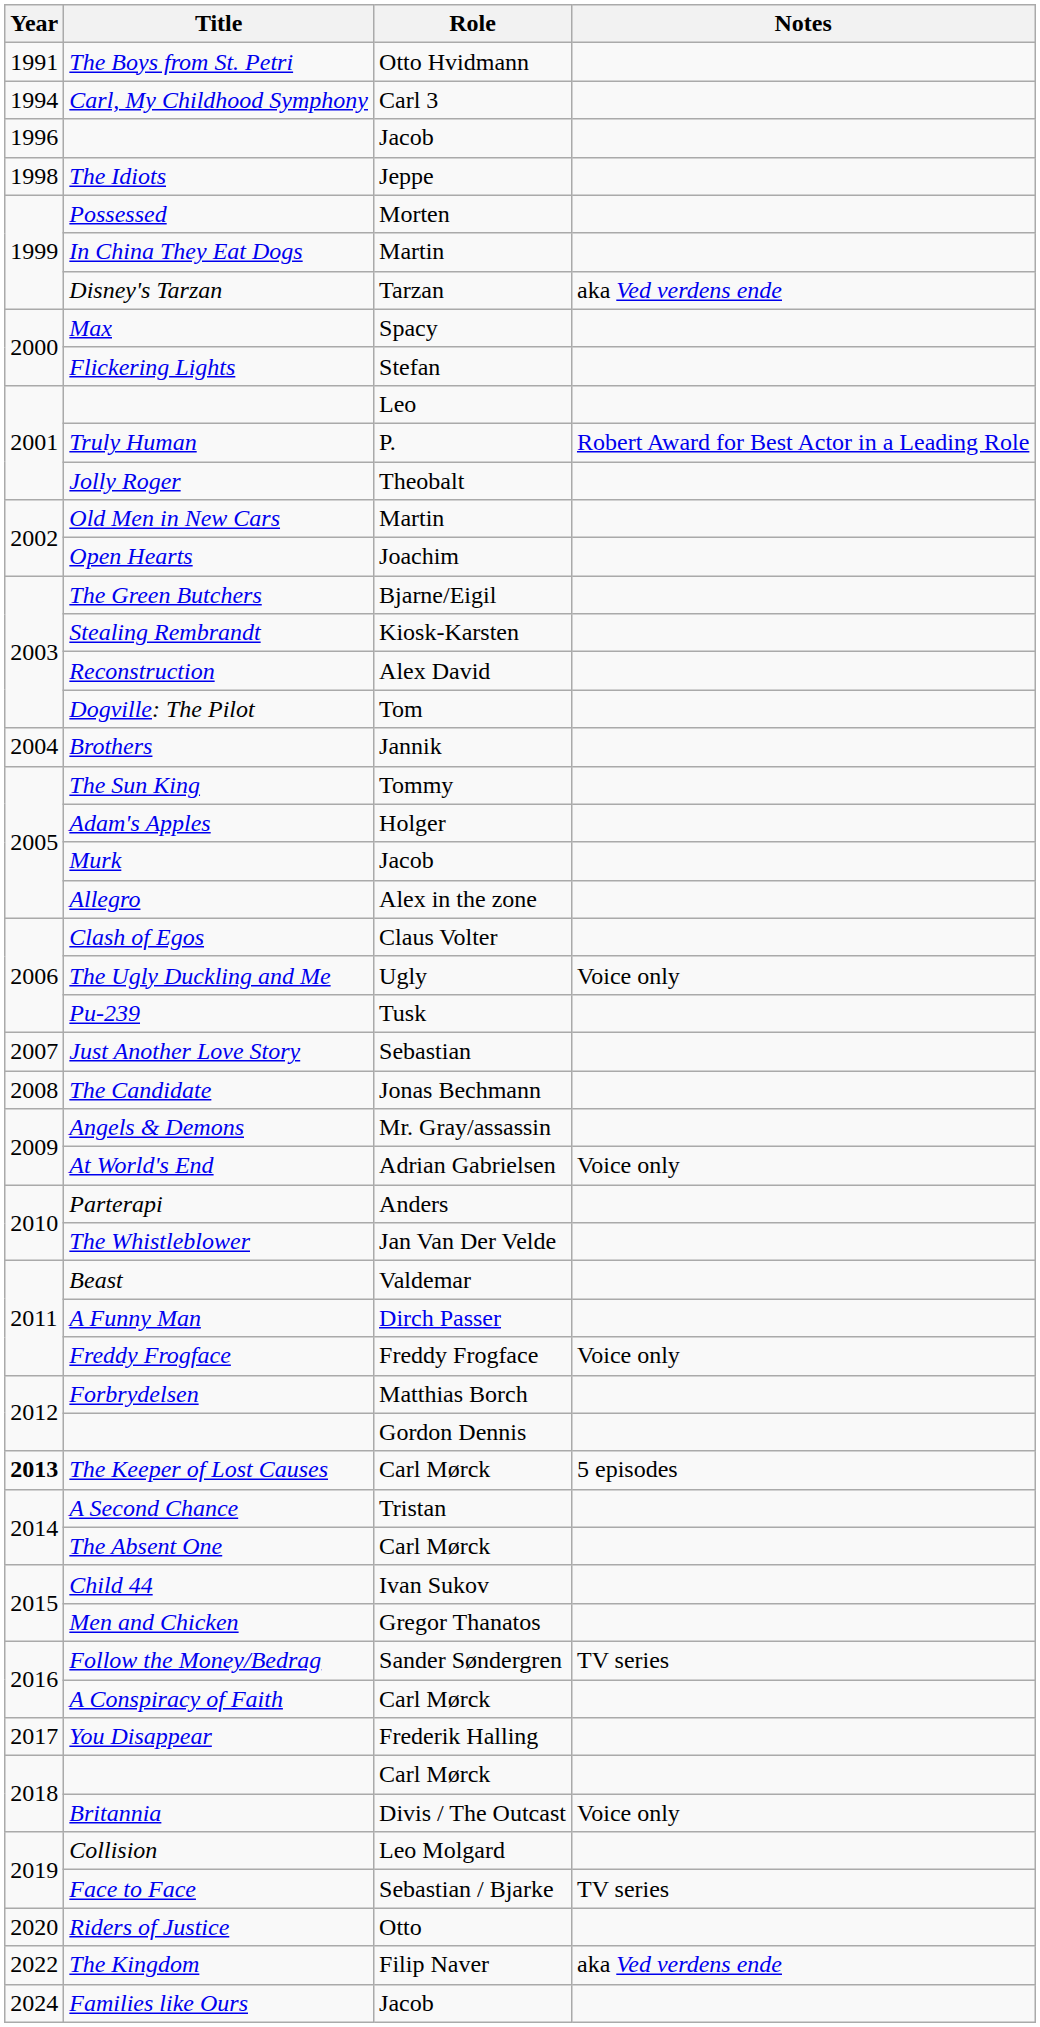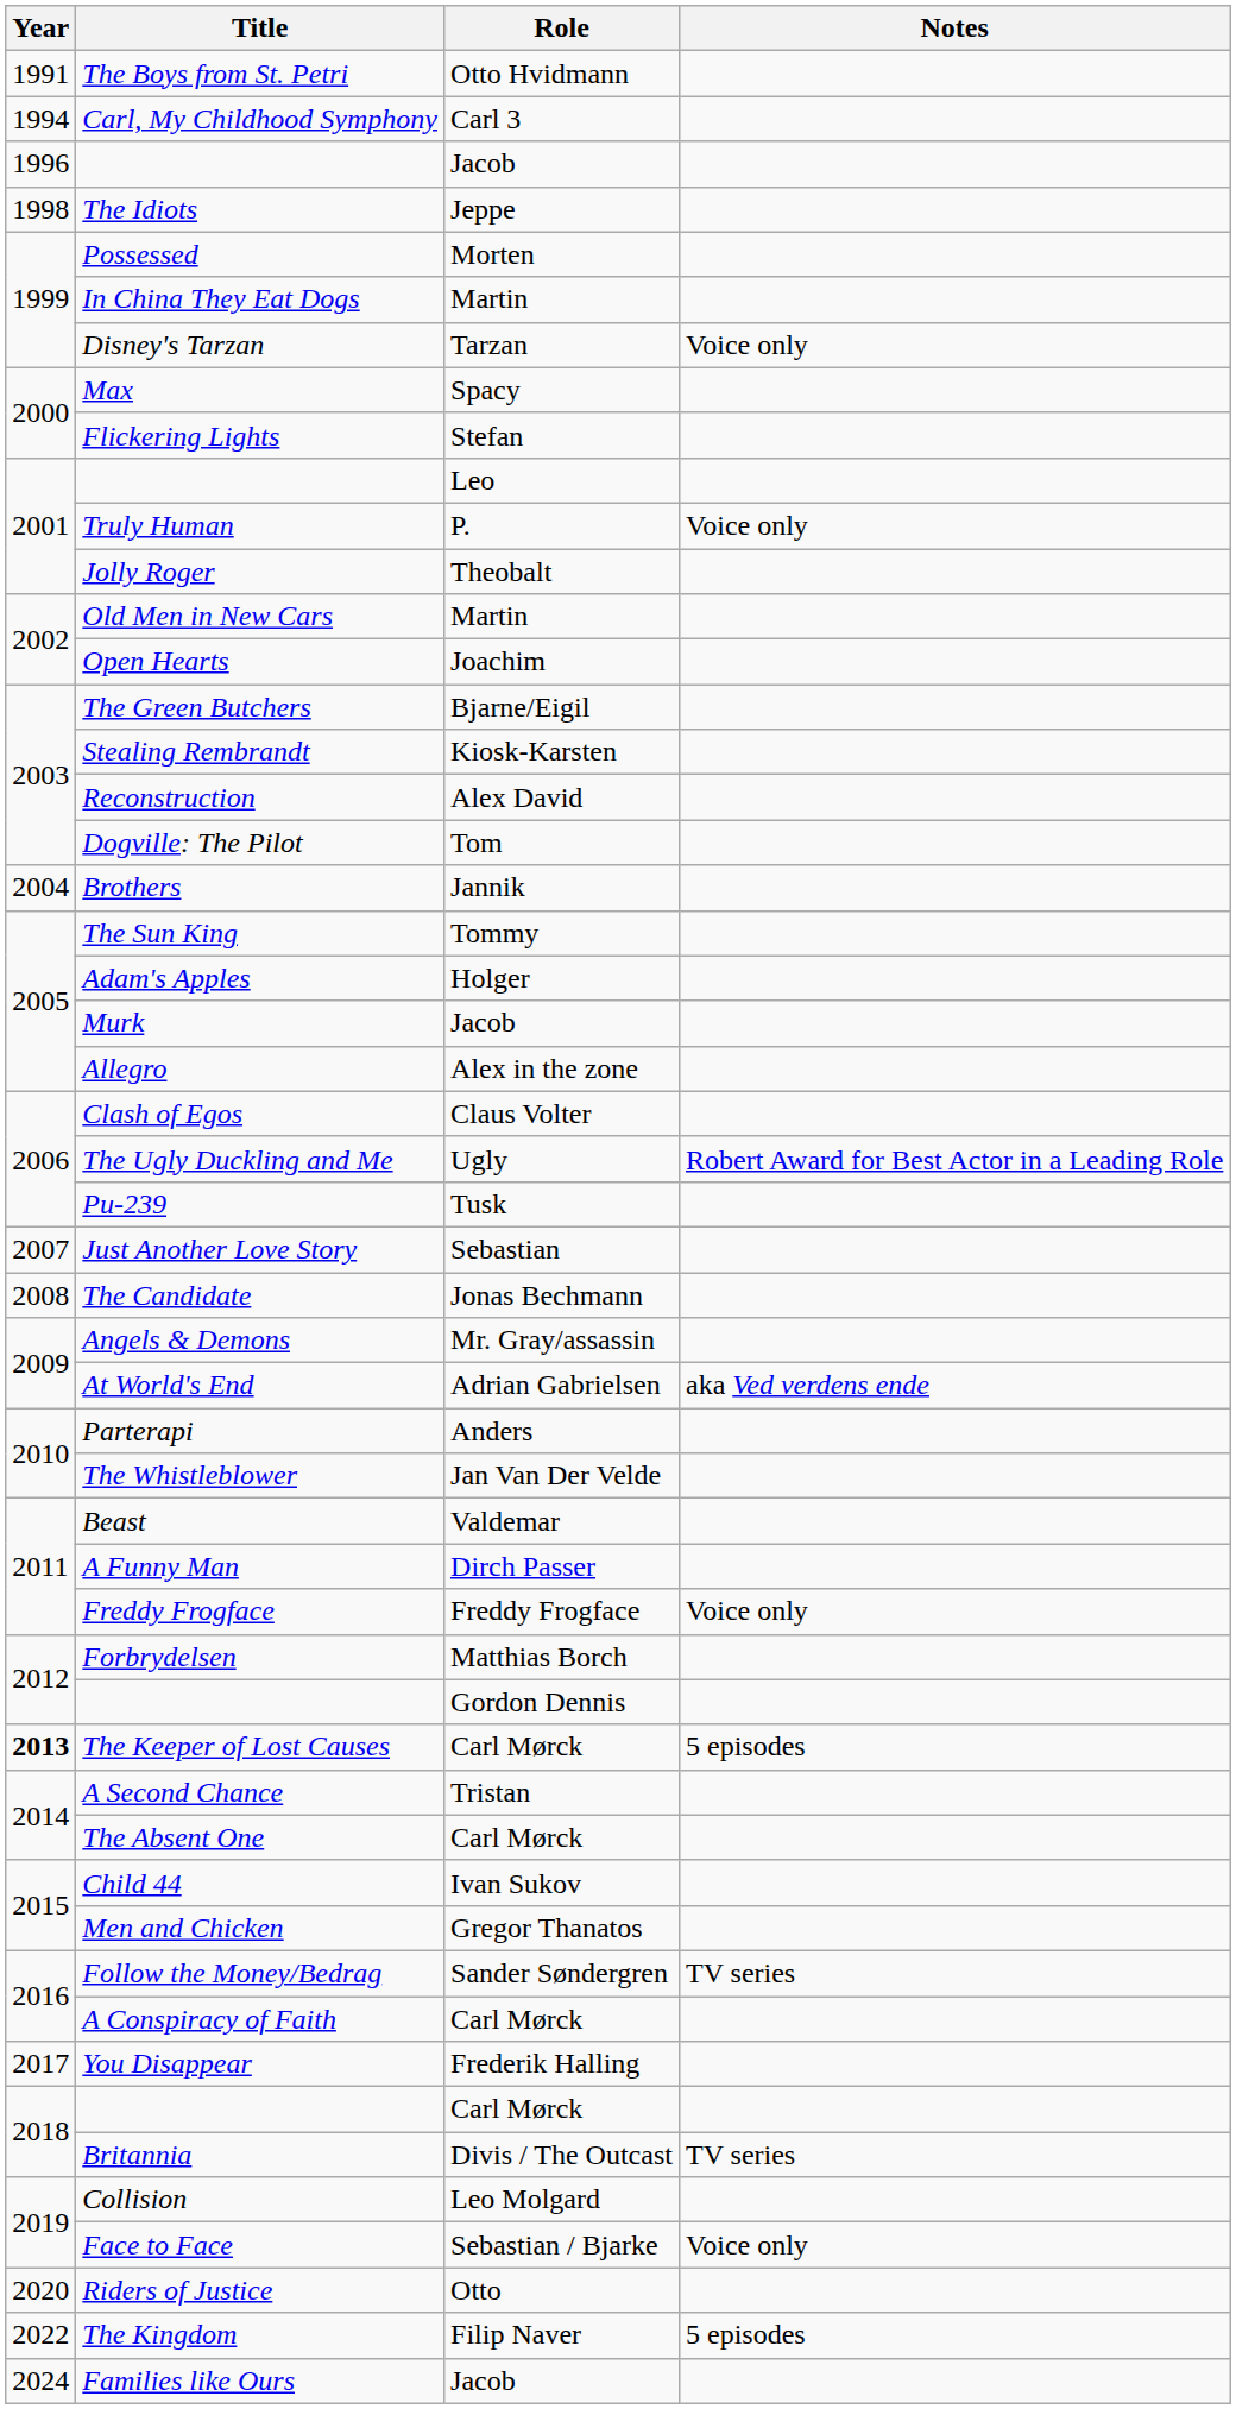Disney's Tarzan | Notes: aka Ved verdens ende -> Voice only
Truly Human | Notes: Robert Award for Best Actor in a Leading Role -> Voice only
The Ugly Duckling and Me | Notes: Voice only -> Robert Award for Best Actor in a Leading Role
At World's End | Notes: Voice only -> aka Ved verdens ende
Britannia | Notes: Voice only -> TV series
Face to Face | Notes: TV series -> Voice only
The Kingdom | Notes: aka Ved verdens ende -> 5 episodes
